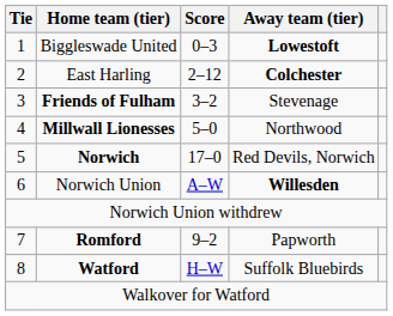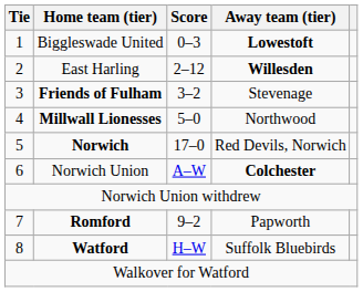East Harling | Away team (tier): Colchester -> Willesden
Norwich Union | Away team (tier): Willesden -> Colchester
